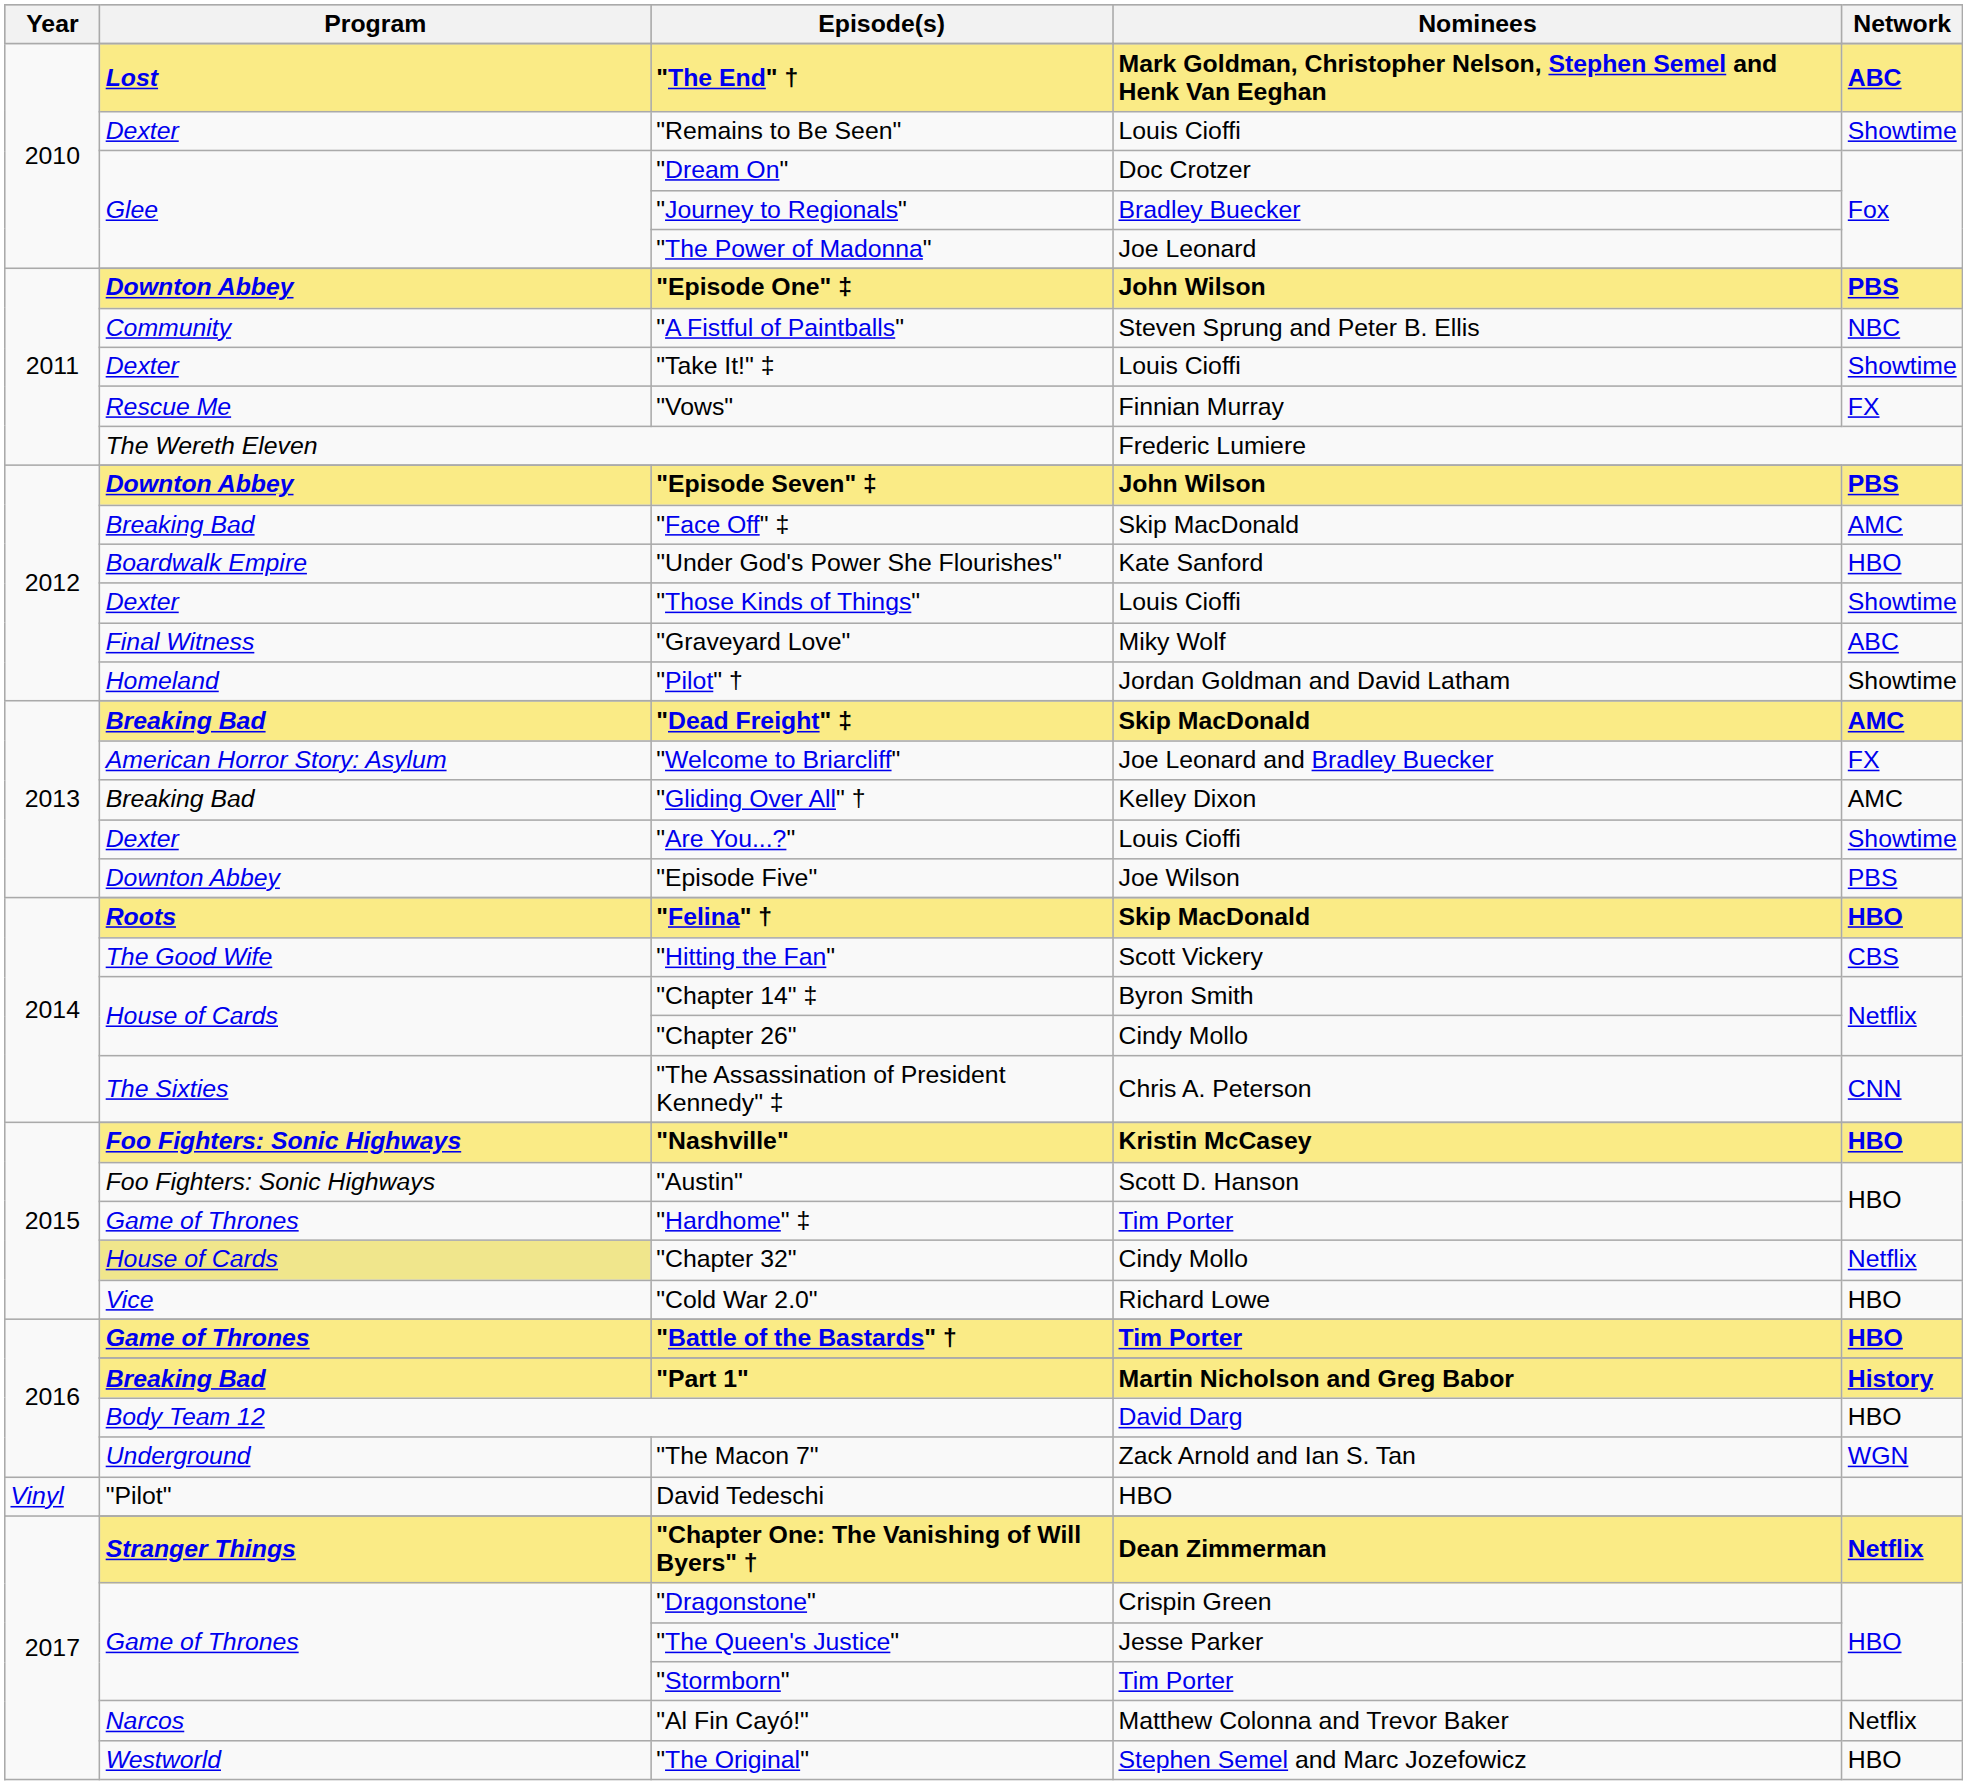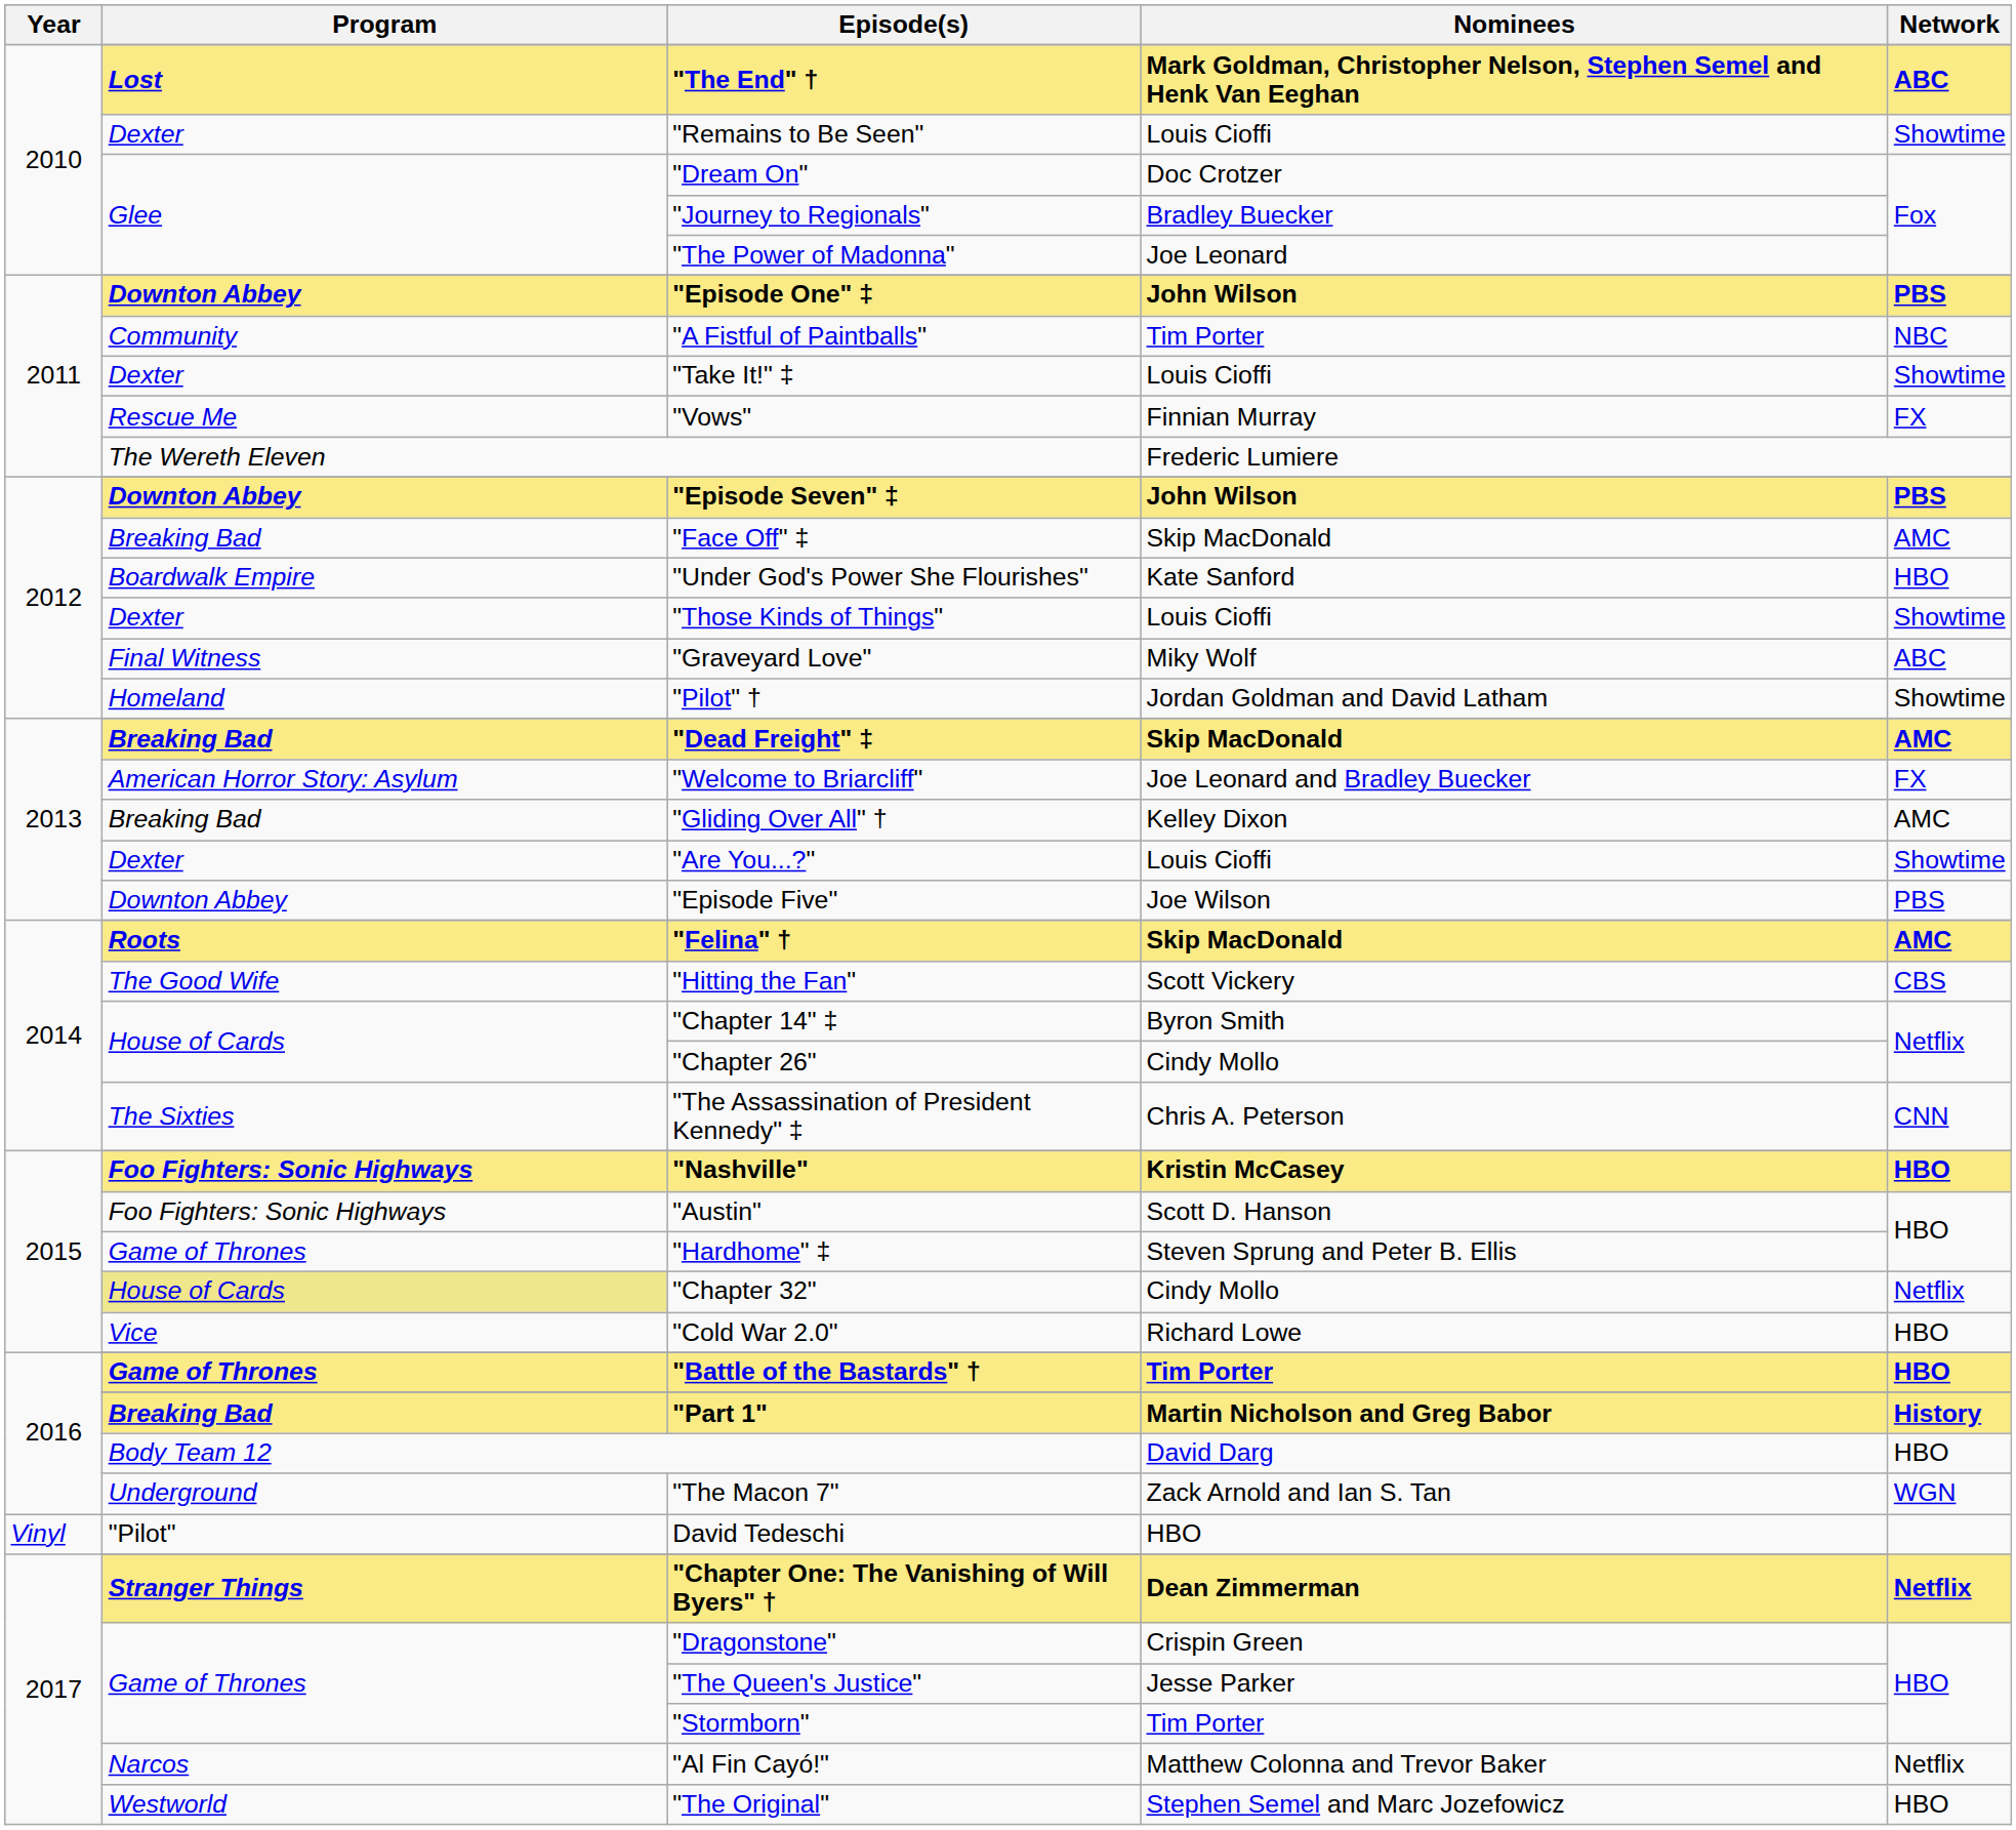"A Fistful of Paintballs" | Nominees: Steven Sprung and Peter B. Ellis -> Tim Porter
"Felina" † | Network: HBO -> AMC
"Hardhome" ‡ | Nominees: Tim Porter -> Steven Sprung and Peter B. Ellis
